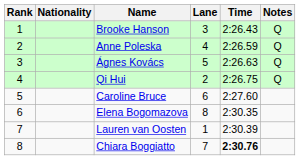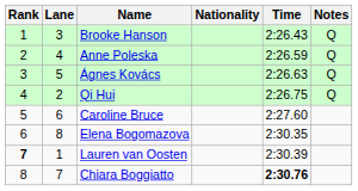columns swapped: Lane <-> Nationality
Lauren van Oosten | Rank: normal -> bold
